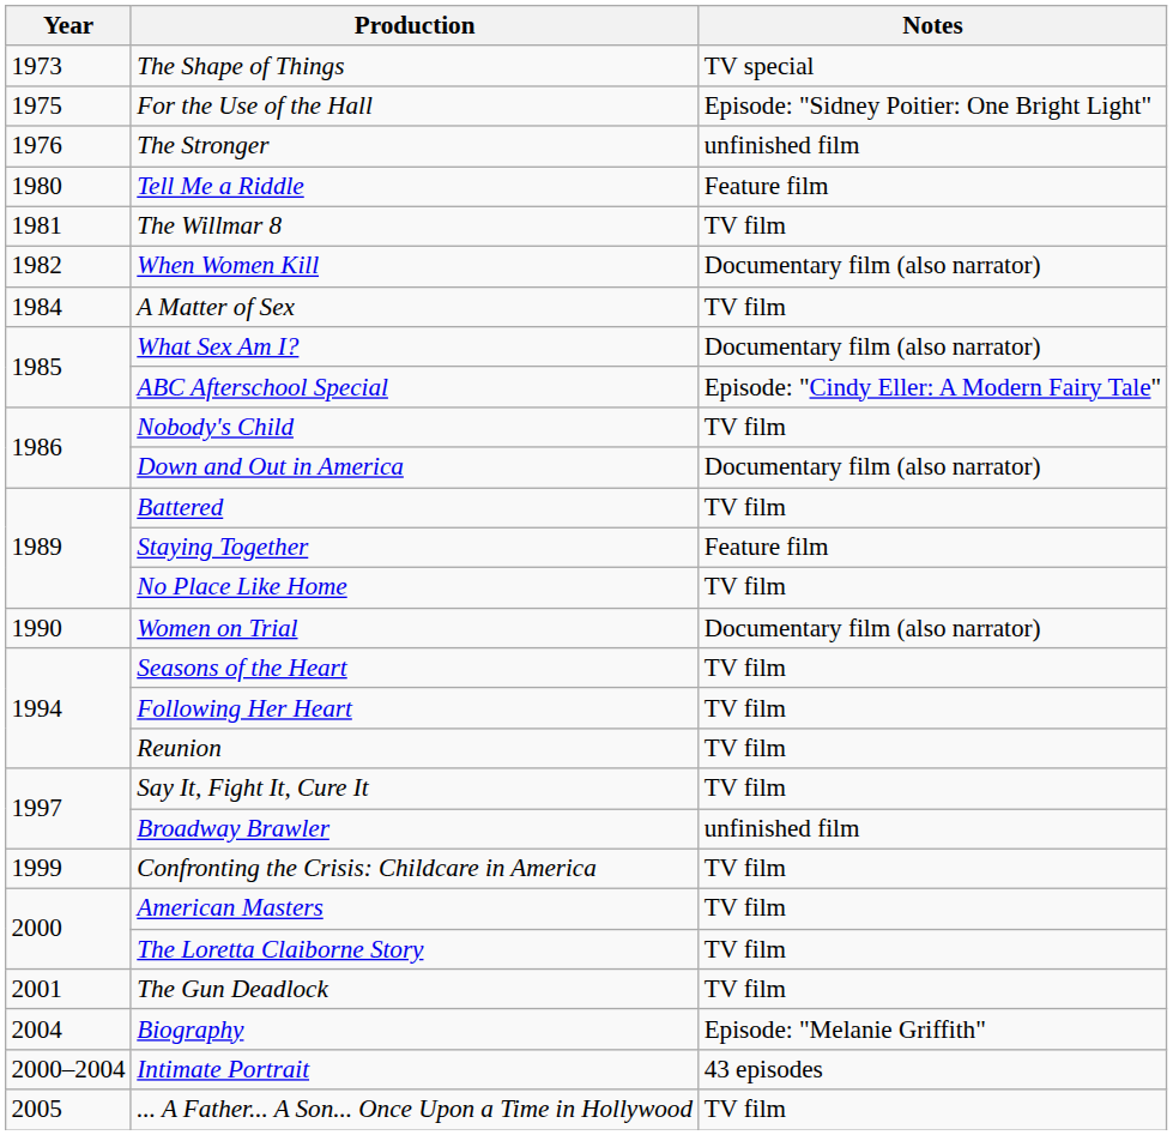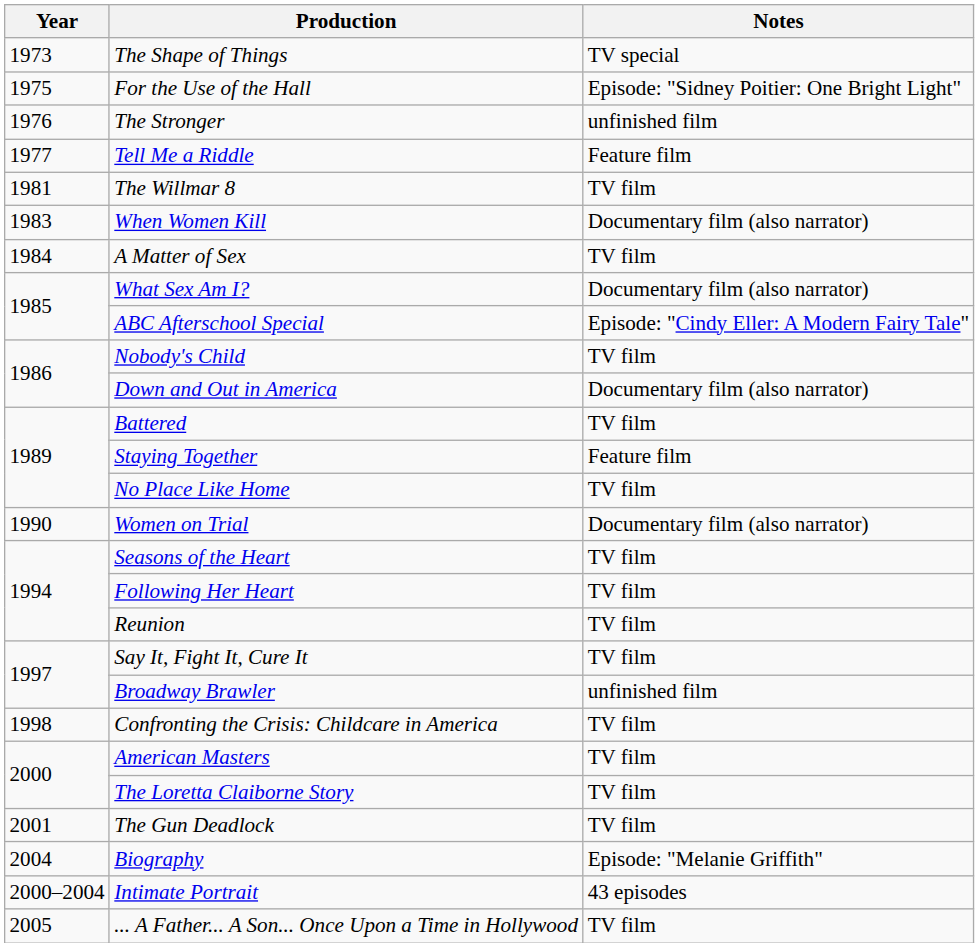Tell Me a Riddle | Year: 1980 -> 1977
When Women Kill | Year: 1982 -> 1983
Confronting the Crisis: Childcare in America | Year: 1999 -> 1998
